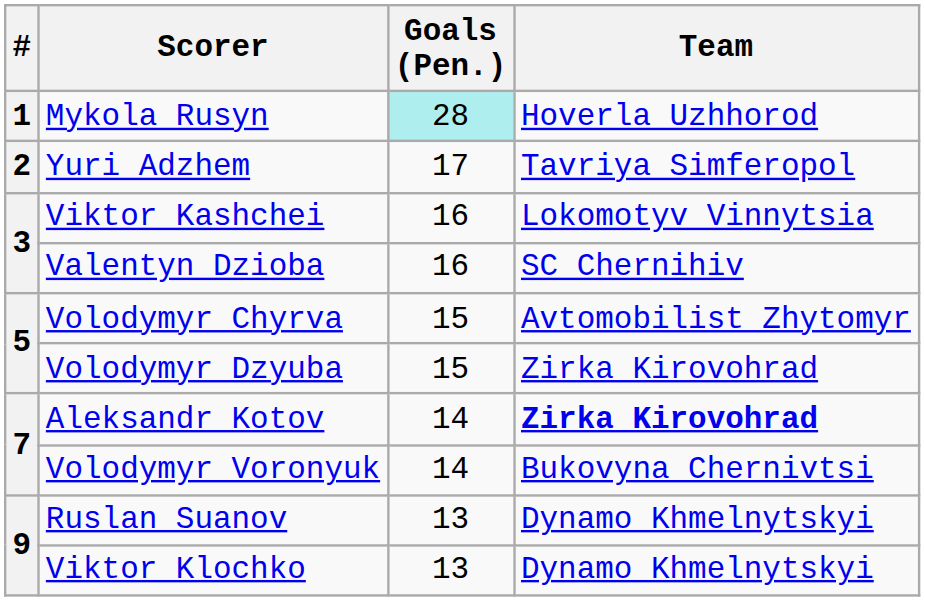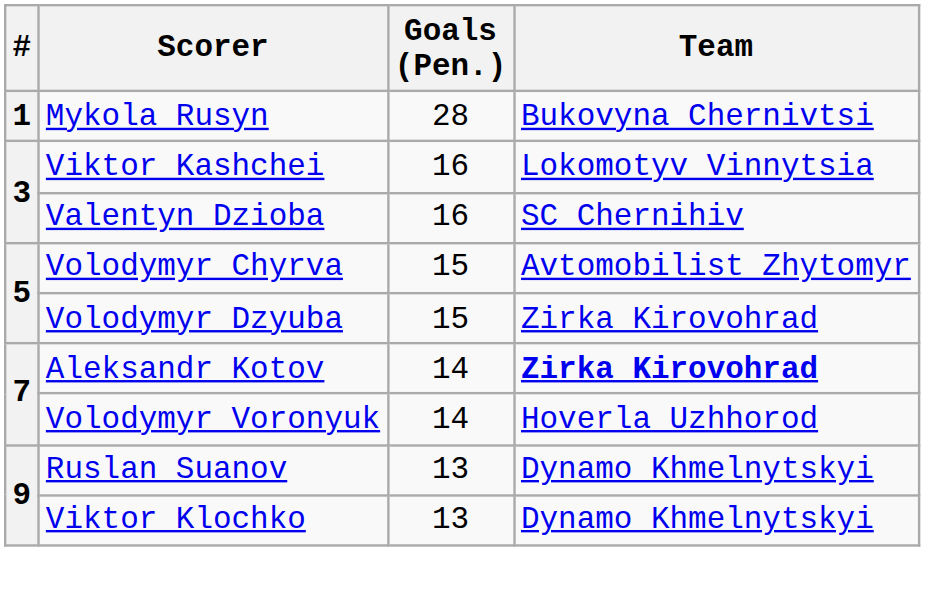Mykola Rusyn | Goals (Pen.): paleturquoise background -> no background
Mykola Rusyn | Team: Hoverla Uzhhorod -> Bukovyna Chernivtsi
- row: 2 | Yuri Adzhem | 17 | Tavriya Simferopol
Volodymyr Voronyuk | Team: Bukovyna Chernivtsi -> Hoverla Uzhhorod
